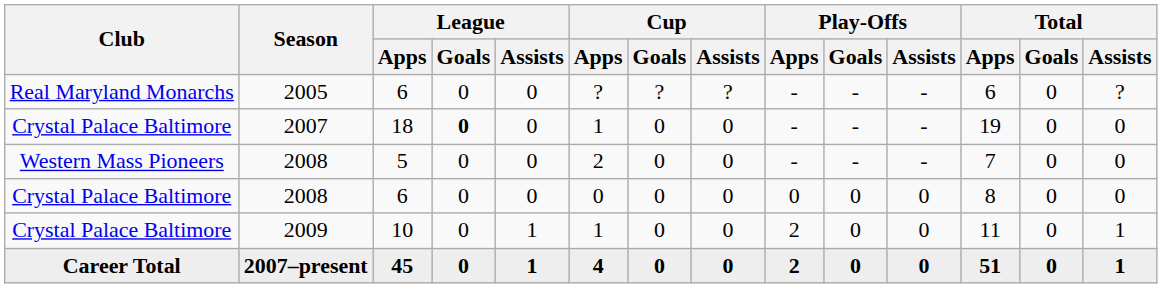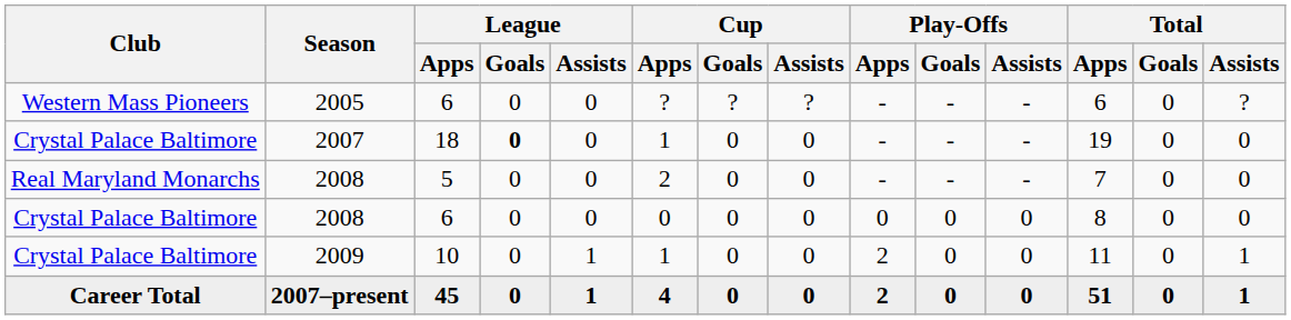2005 | Club: Real Maryland Monarchs -> Western Mass Pioneers
2008 / 5 | Club: Western Mass Pioneers -> Real Maryland Monarchs
